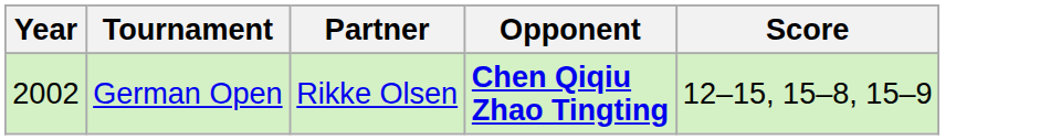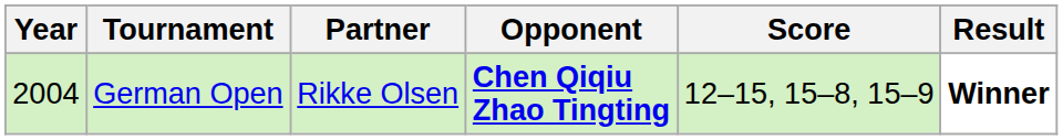+ column: Result | Winner
German Open | Year: 2002 -> 2004
